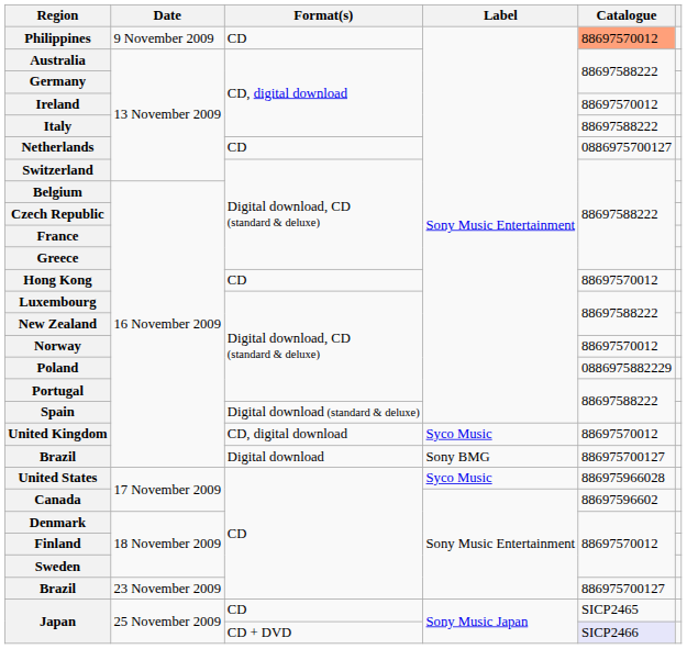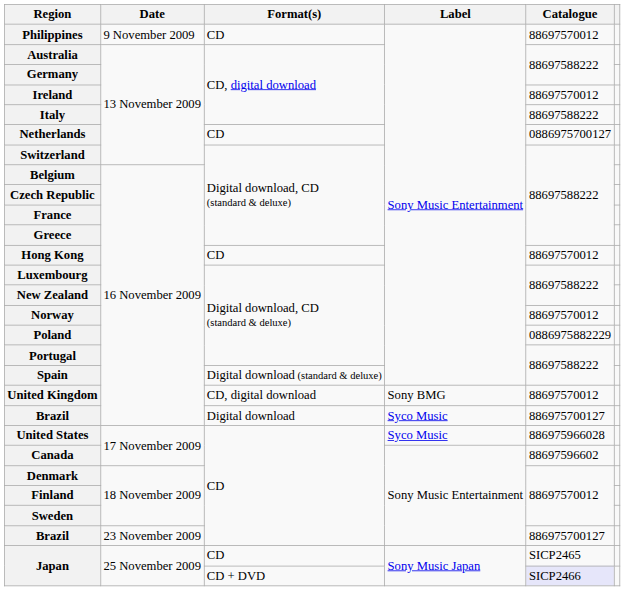Philippines | Catalogue: lightsalmon background -> no background
United Kingdom | Label: Syco Music -> Sony BMG
Brazil / Digital download | Label: Sony BMG -> Syco Music
